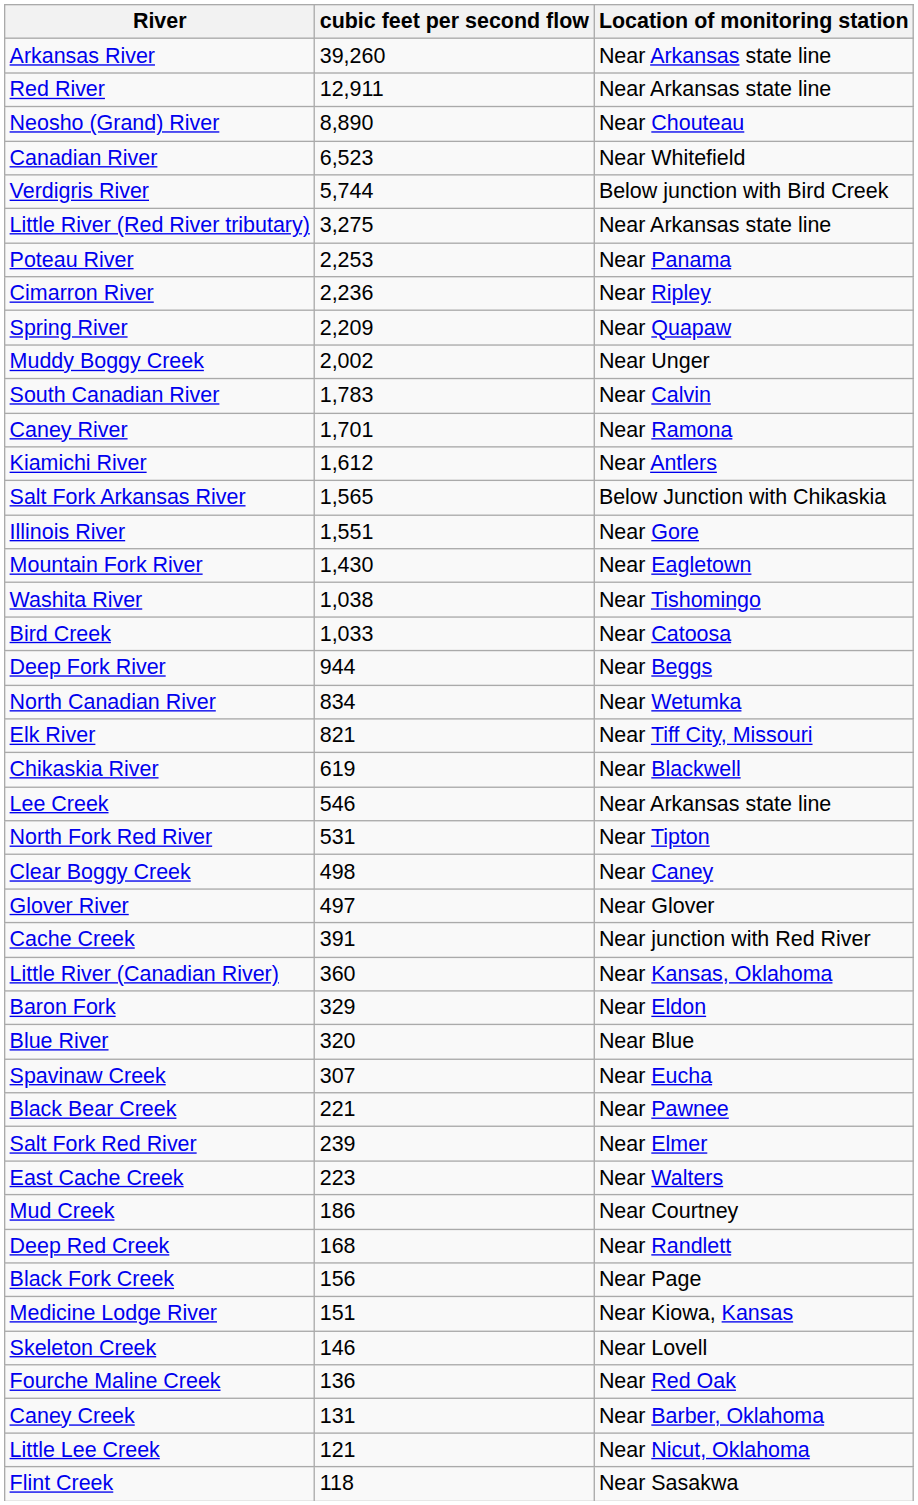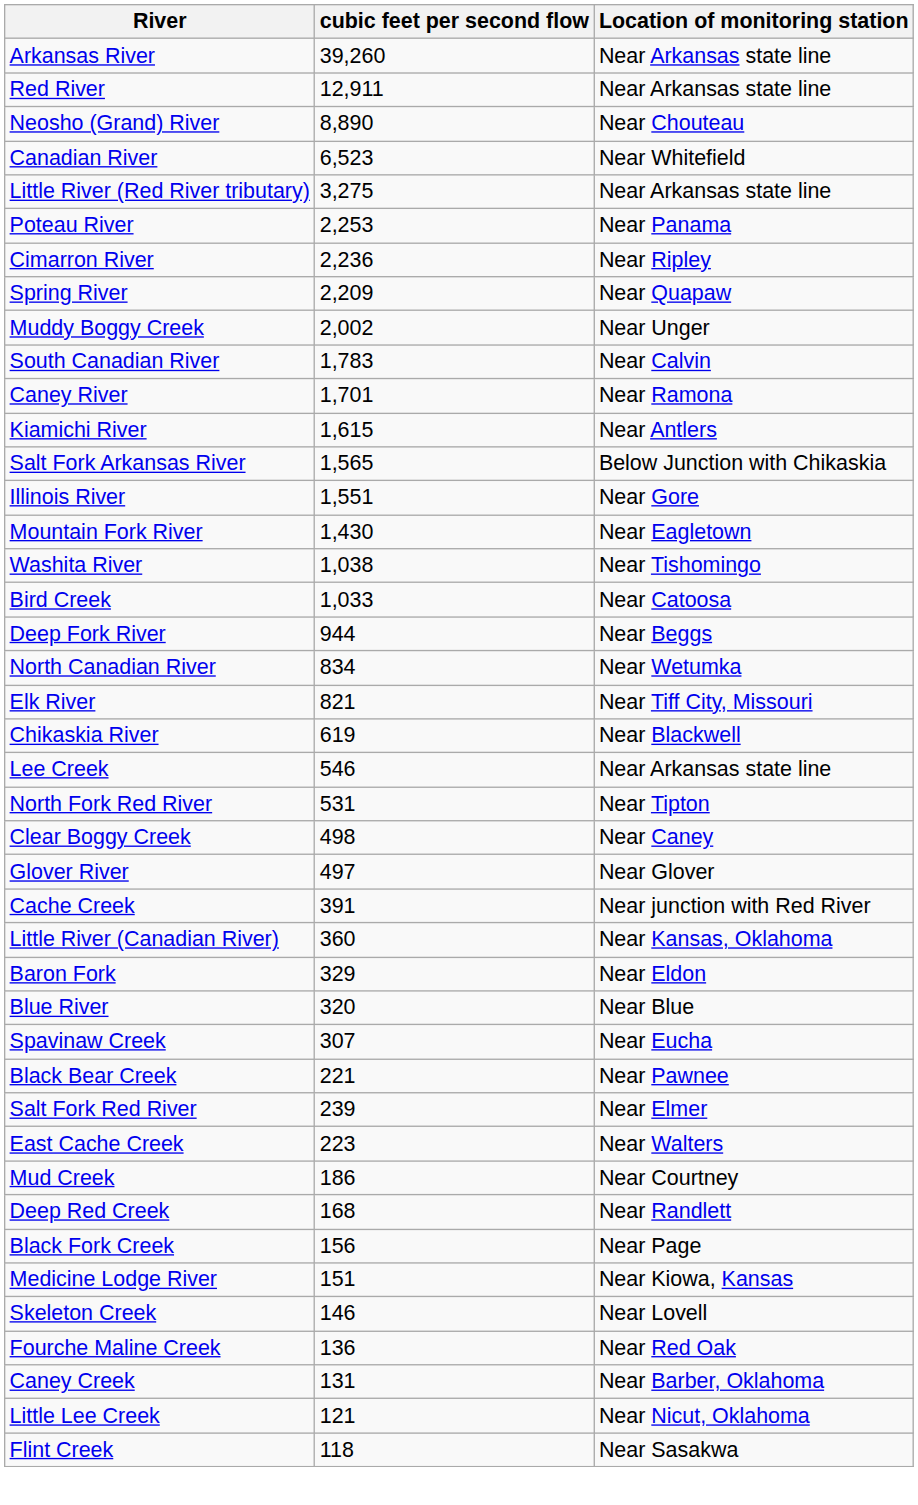- row: Verdigris River | 5,744 | Below junction with Bird Creek
Kiamichi River | cubic feet per second flow: 1,612 -> 1,615
